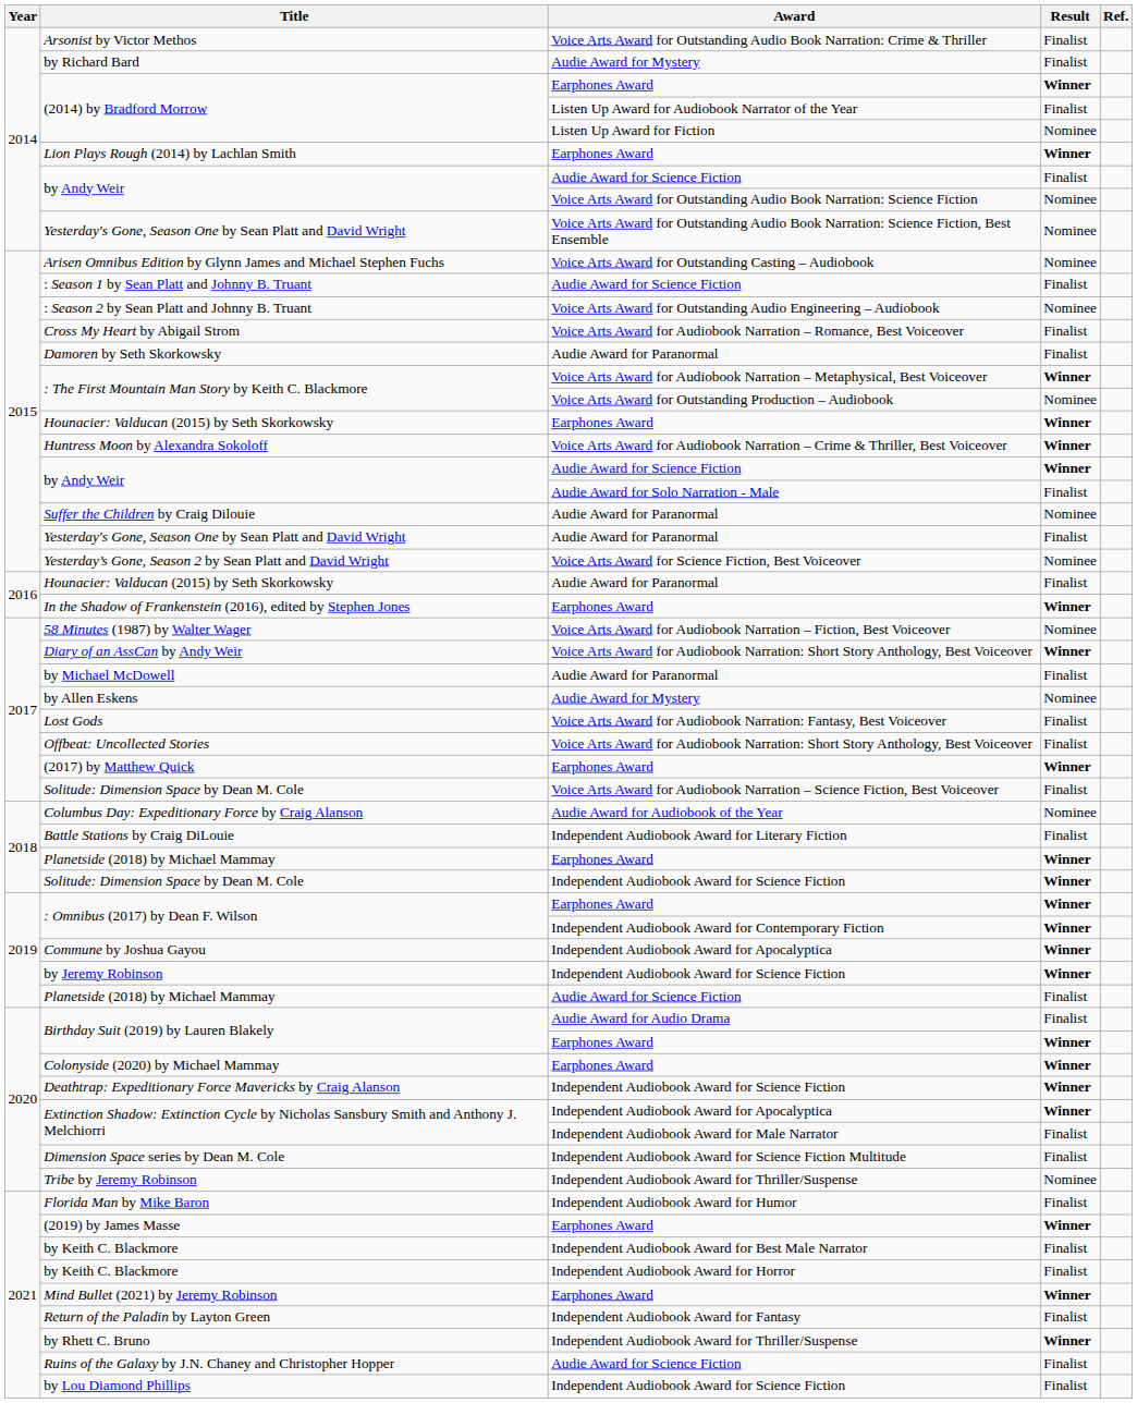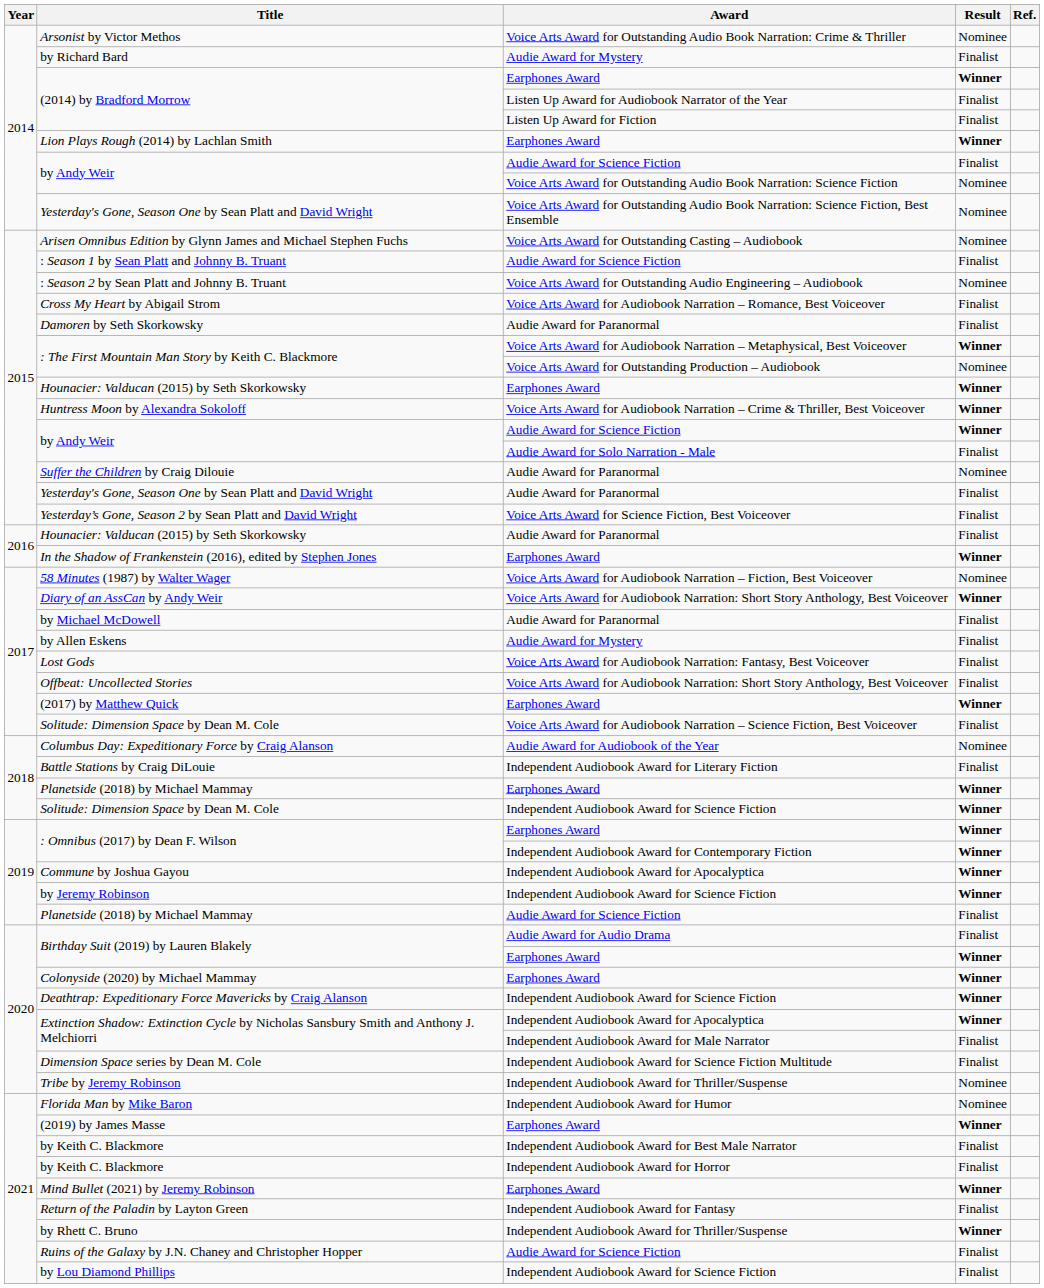Arsonist by Victor Methos | Result: Finalist -> Nominee
(2014) by Bradford Morrow / Listen Up Award for Fiction | Result: Nominee -> Finalist
Yesterday’s Gone, Season 2 by Sean Platt and David Wright | Result: Nominee -> Finalist
by Allen Eskens | Result: Nominee -> Finalist
Florida Man by Mike Baron | Result: Finalist -> Nominee
